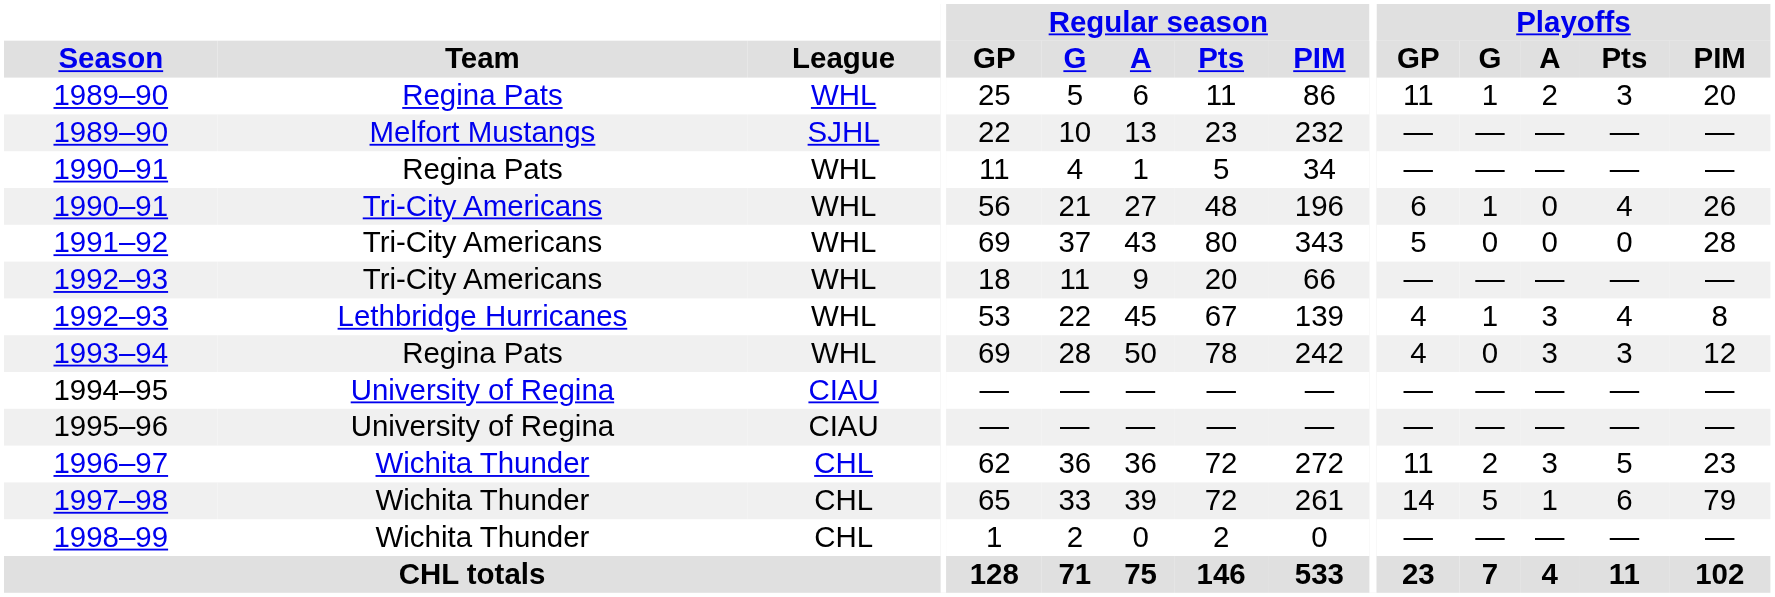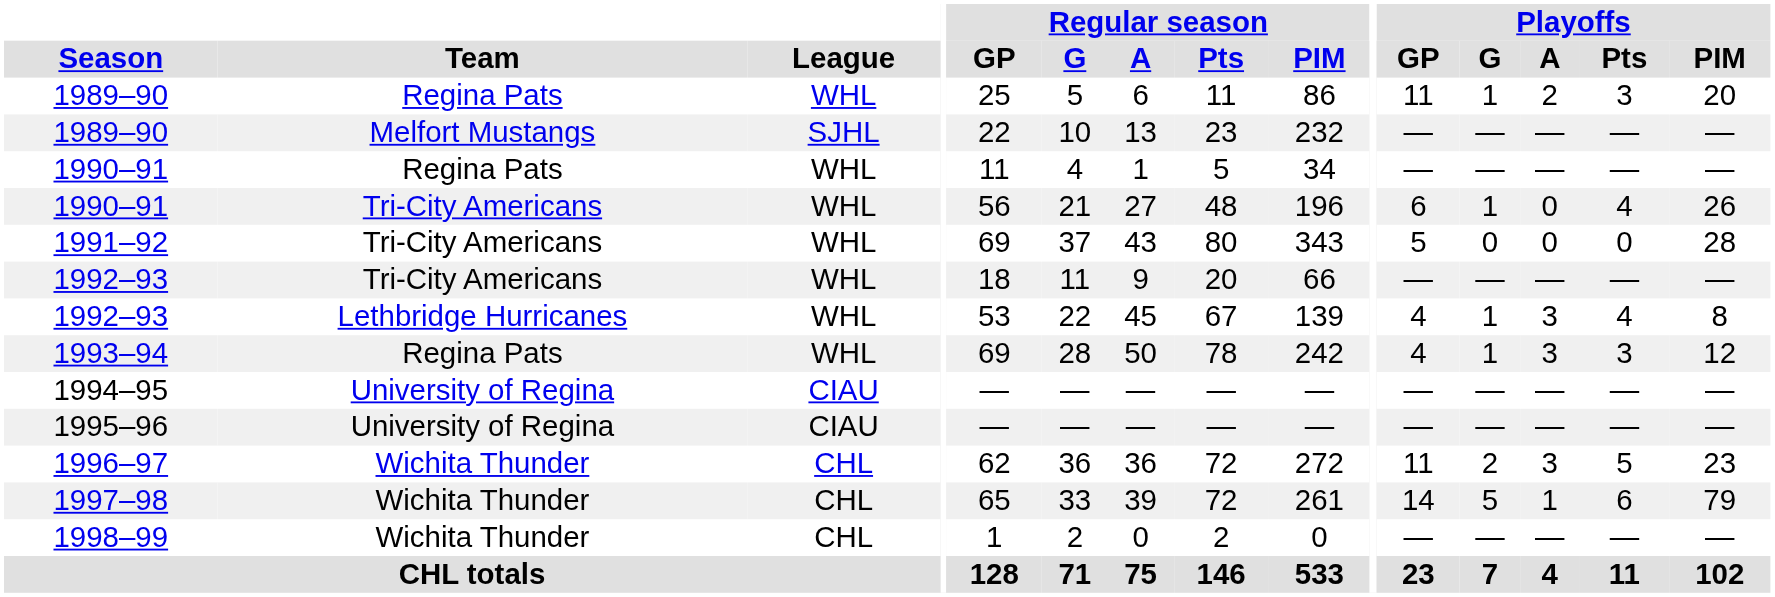1993–94 | Playoffs / G: 0 -> 1
